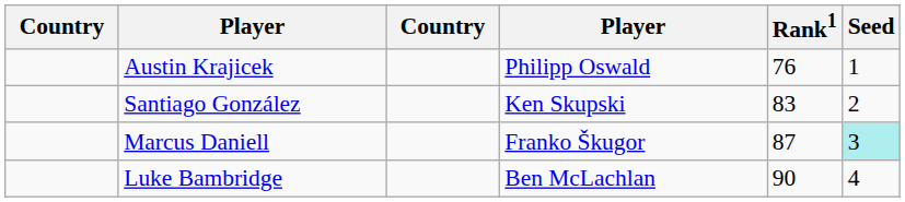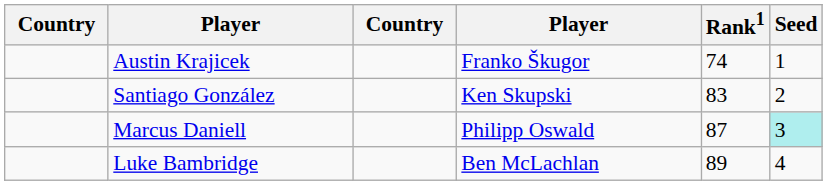Austin Krajicek | column 4: Philipp Oswald -> Franko Škugor
Austin Krajicek | Rank1: 76 -> 74
Marcus Daniell | column 4: Franko Škugor -> Philipp Oswald
Luke Bambridge | Rank1: 90 -> 89
